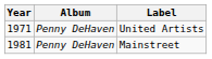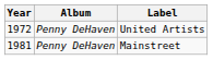United Artists | Year: 1971 -> 1972
